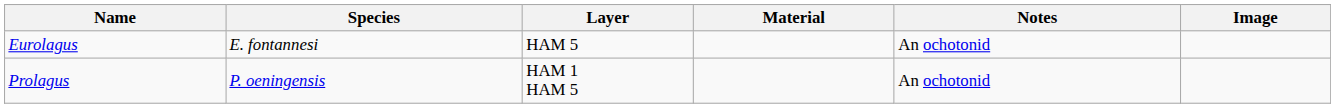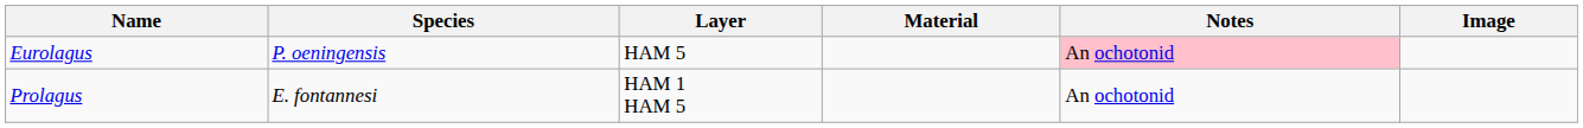Eurolagus | Species: E. fontannesi -> P. oeningensis
Eurolagus | Notes: no background -> pink background
Prolagus | Species: P. oeningensis -> E. fontannesi
